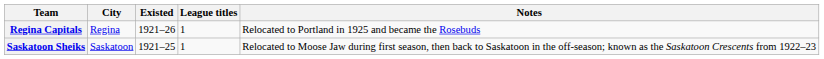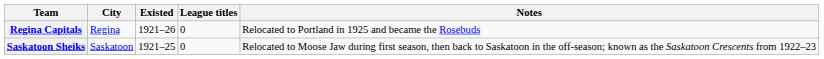Regina Capitals | League titles: 1 -> 0
Saskatoon Sheiks | League titles: 1 -> 0
